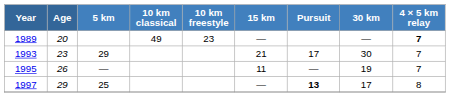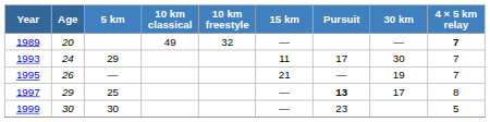1989 | 10 km freestyle: 23 -> 32
1993 | Age: 23 -> 24
1993 | 15 km: 21 -> 11
1995 | 15 km: 11 -> 21
+ row: 1999 | 30 | 30 | — | 23 | 5
